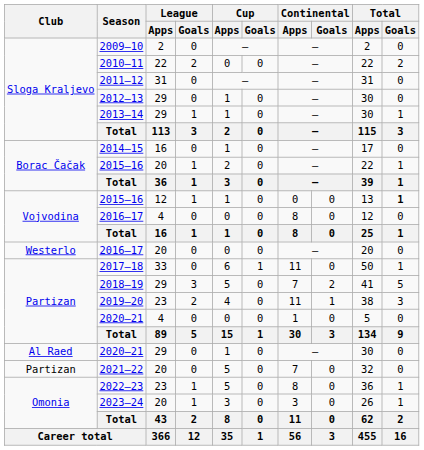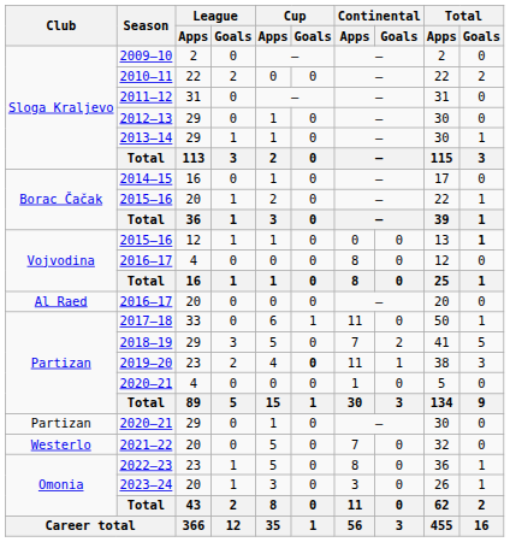2016–17 / 20 | Club: Westerlo -> Al Raed
2019–20 | Cup / Goals: normal -> bold
2020–21 / 29 | Club: Al Raed -> Partizan
2021–22 | Club: Partizan -> Westerlo
